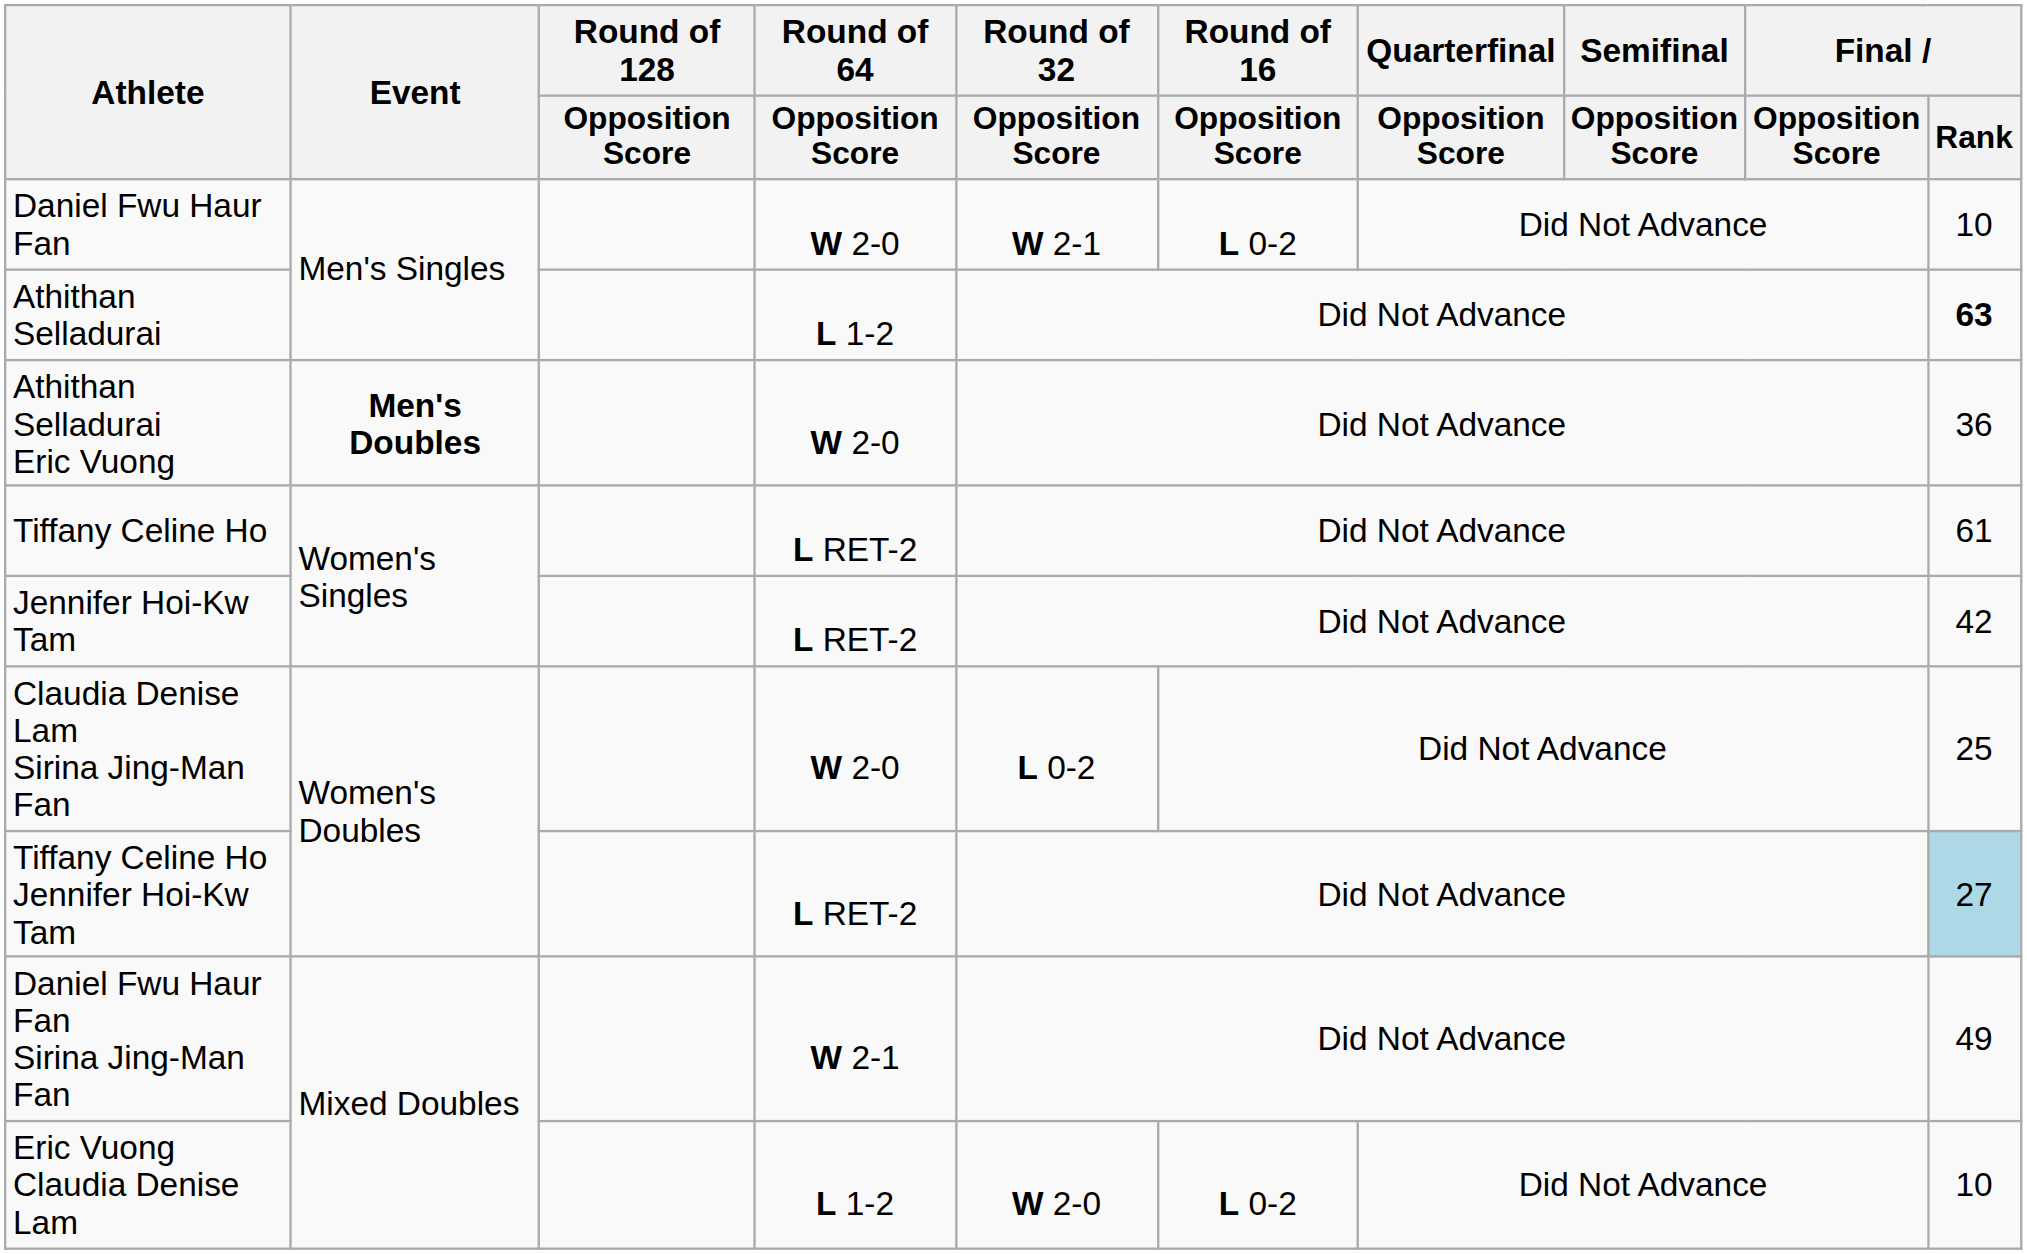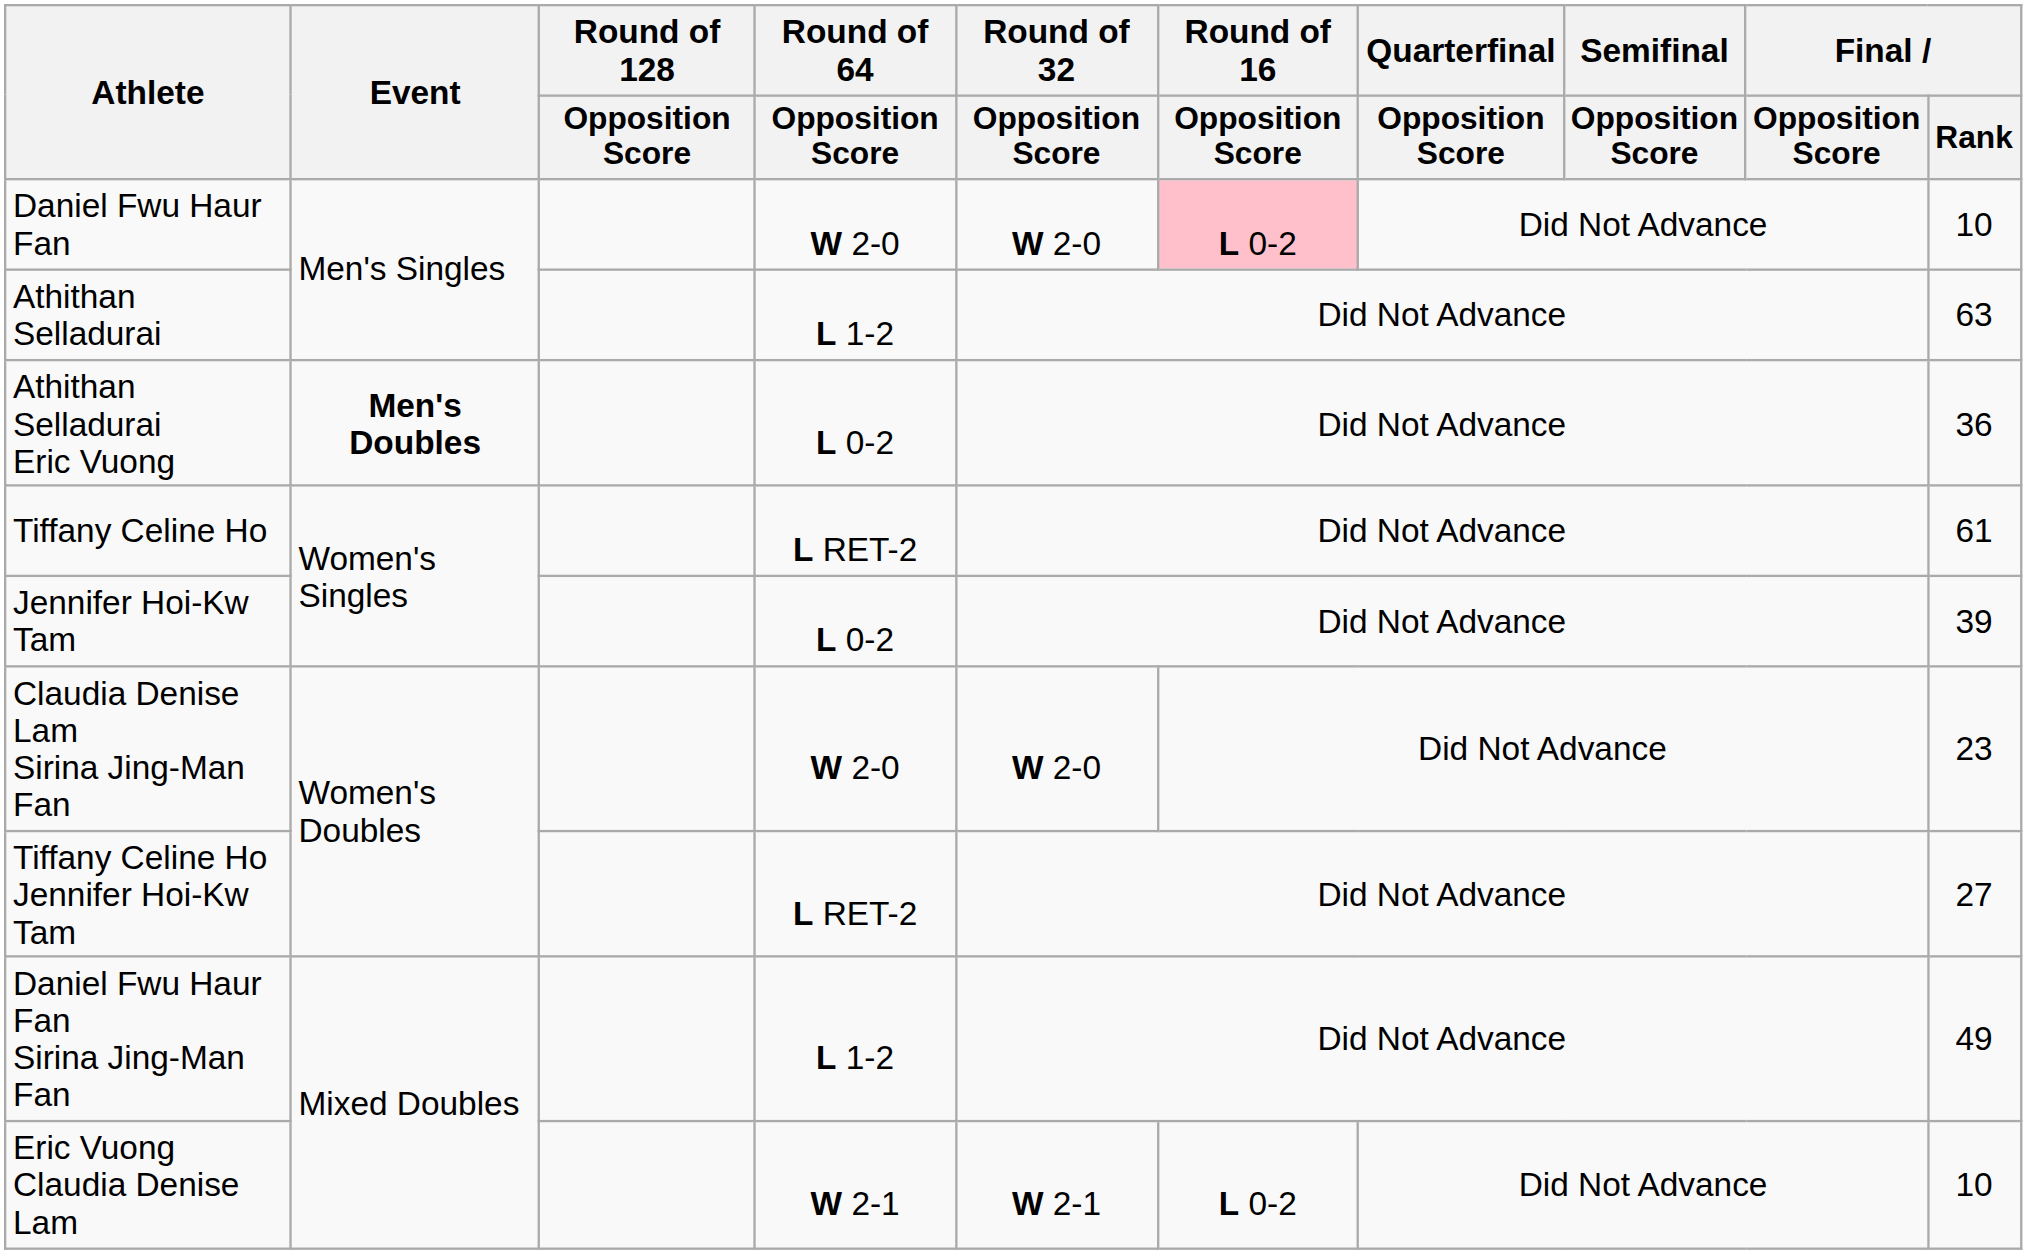Daniel Fwu Haur Fan | Round of 32 / Opposition Score: W 2-1 -> W 2-0
Daniel Fwu Haur Fan | Round of 16 / Opposition Score: no background -> pink background
Athithan Selladurai | Final / Rank: bold -> normal
Athithan Selladurai Eric Vuong | Round of 64 / Opposition Score: W 2-0 -> L 0-2
Jennifer Hoi-Kw Tam | Round of 64 / Opposition Score: L RET-2 -> L 0-2
Jennifer Hoi-Kw Tam | Final / Rank: 42 -> 39
Claudia Denise Lam Sirina Jing-Man Fan | Round of 32 / Opposition Score: L 0-2 -> W 2-0
Claudia Denise Lam Sirina Jing-Man Fan | Final / Rank: 25 -> 23
Tiffany Celine Ho Jennifer Hoi-Kw Tam | Final / Rank: lightblue background -> no background
Daniel Fwu Haur Fan Sirina Jing-Man Fan | Round of 64 / Opposition Score: W 2-1 -> L 1-2
Eric Vuong Claudia Denise Lam | Round of 64 / Opposition Score: L 1-2 -> W 2-1
Eric Vuong Claudia Denise Lam | Round of 32 / Opposition Score: W 2-0 -> W 2-1
